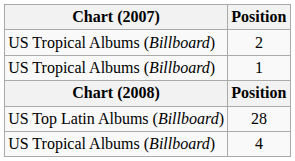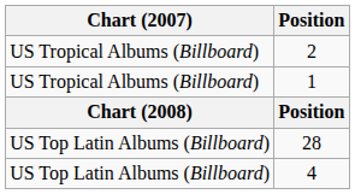4 | Chart (2007): US Tropical Albums (Billboard) -> US Top Latin Albums (Billboard)
